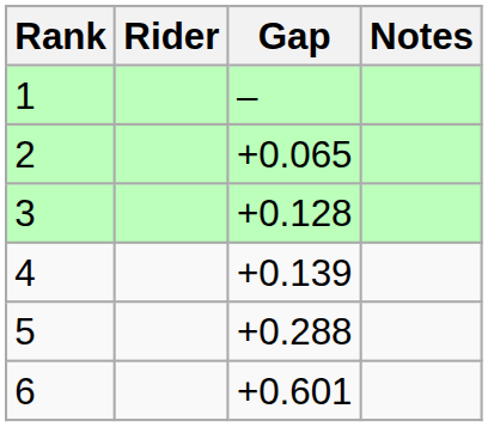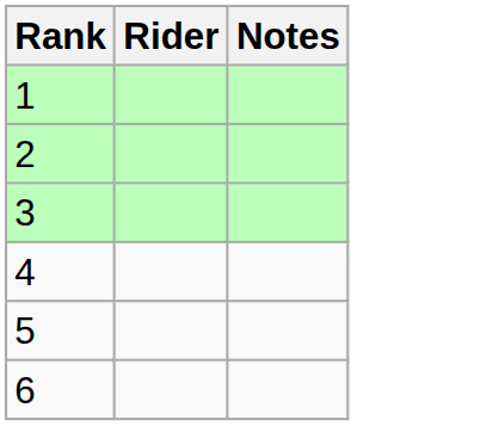- column: Gap | – | +0.065 | +0.128 | +0.139 | +0.288 | +0.601
